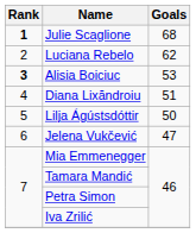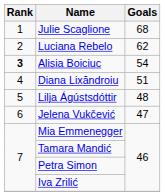Julie Scaglione | Rank: bold -> normal
Alisia Boiciuc | Goals: 53 -> 54
Lilja Ágústsdóttir | Goals: 50 -> 48
